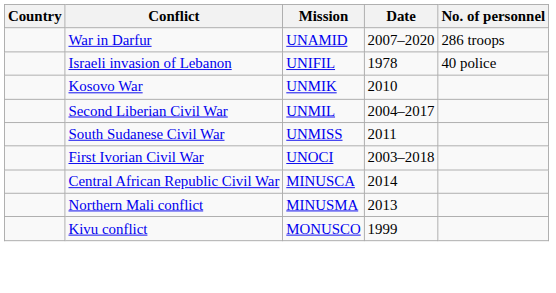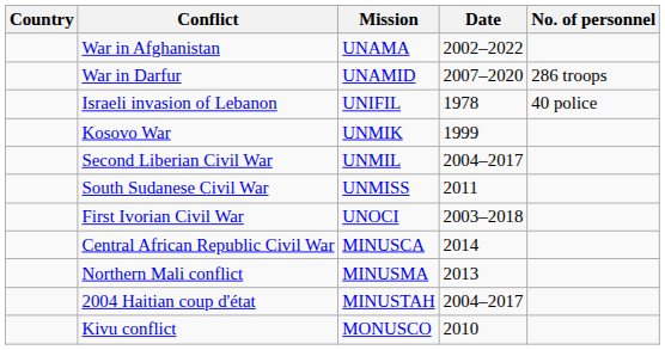+ row: War in Afghanistan | UNAMA | 2002–2022
Kosovo War | Date: 2010 -> 1999
+ row: 2004 Haitian coup d'état | MINUSTAH | 2004–2017
Kivu conflict | Date: 1999 -> 2010
